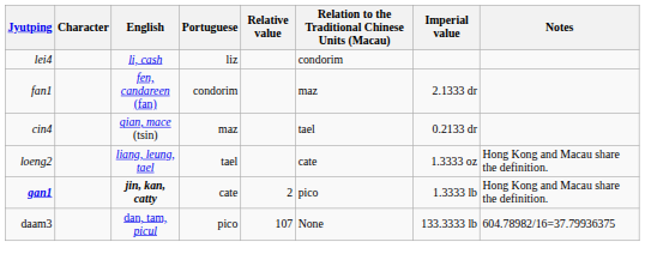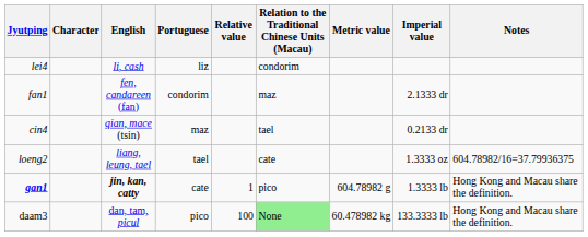+ column: Metric value | 604.78982 g | 60.478982 kg
loeng2 | Notes: Hong Kong and Macau share the definition. -> 604.78982/16=37.79936375
gan1 | Relative value: 2 -> 1
daam3 | Relative value: 107 -> 100
daam3 | Relation to the Traditional Chinese Units (Macau): no background -> lightgreen background
daam3 | Notes: 604.78982/16=37.79936375 -> Hong Kong and Macau share the definition.
